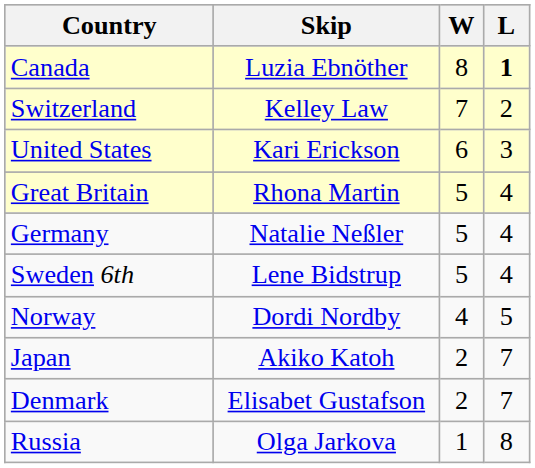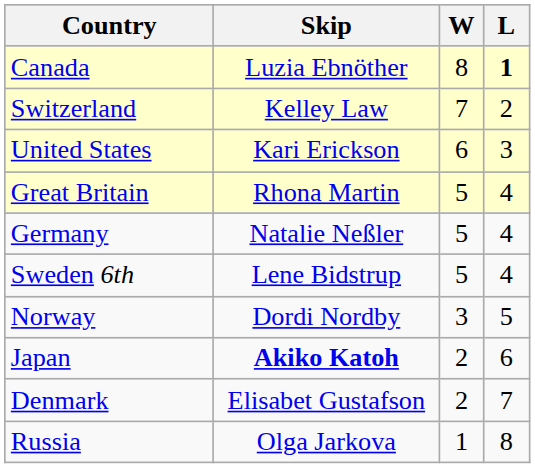Norway | W: 4 -> 3
Japan | Skip: normal -> bold
Japan | L: 7 -> 6
